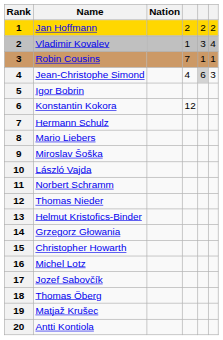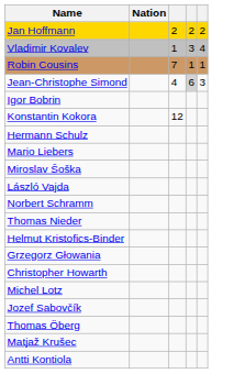- column: Rank | 1 | 2 | 3 | 4 | 5 | 6 | 7 | 8 | 9 | 10 | 11 | 12 | 13 | 14 | 15 | 16 | 17 | 18 | 19 | 20
